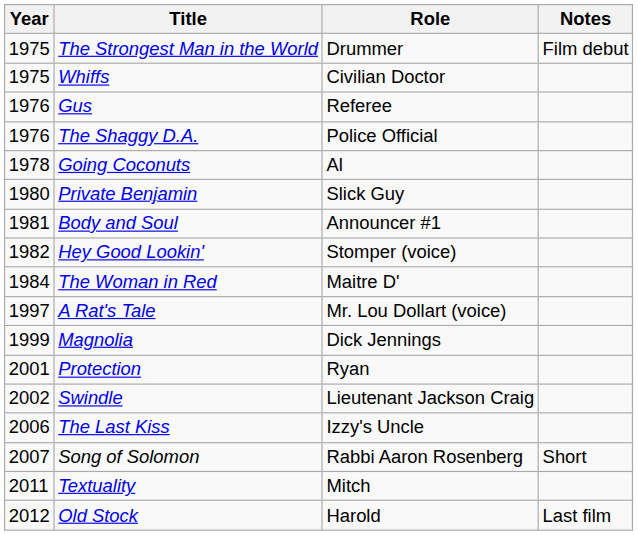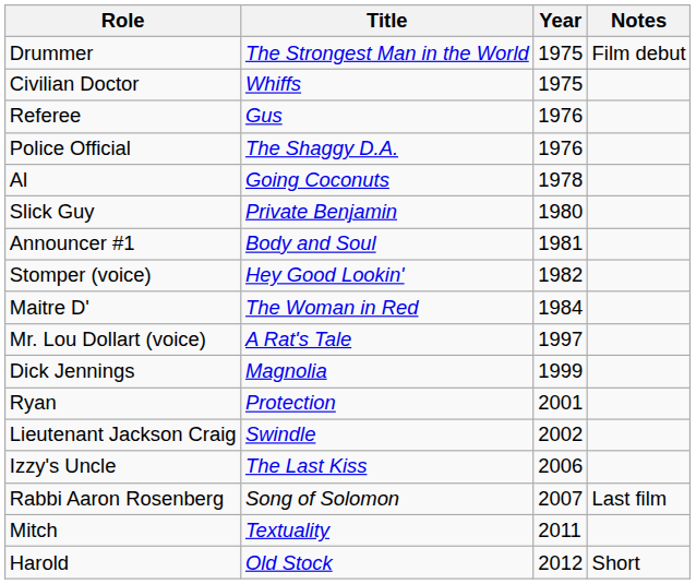columns swapped: Year <-> Role
Song of Solomon | Notes: Short -> Last film
Old Stock | Notes: Last film -> Short
